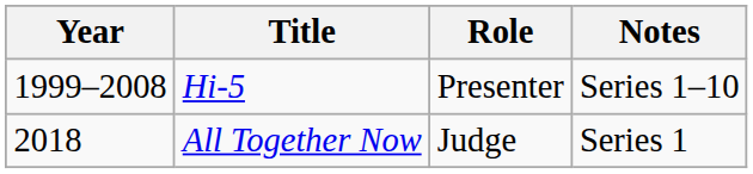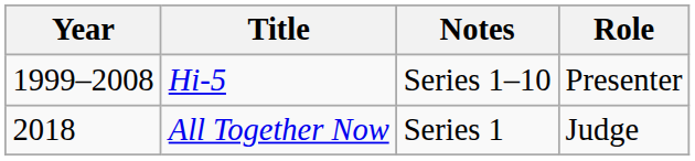columns swapped: Role <-> Notes
